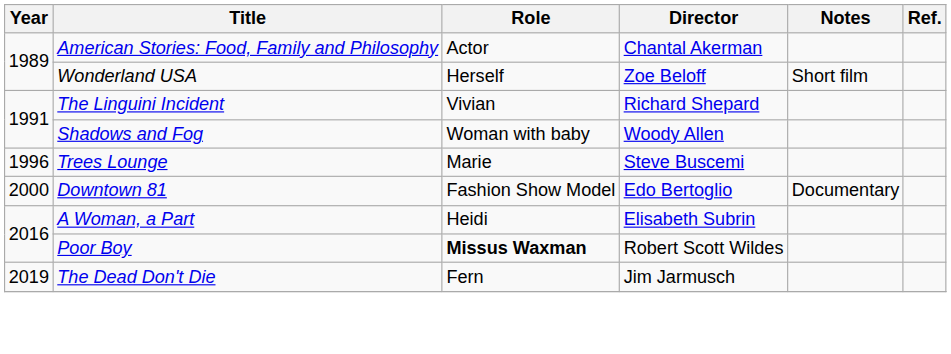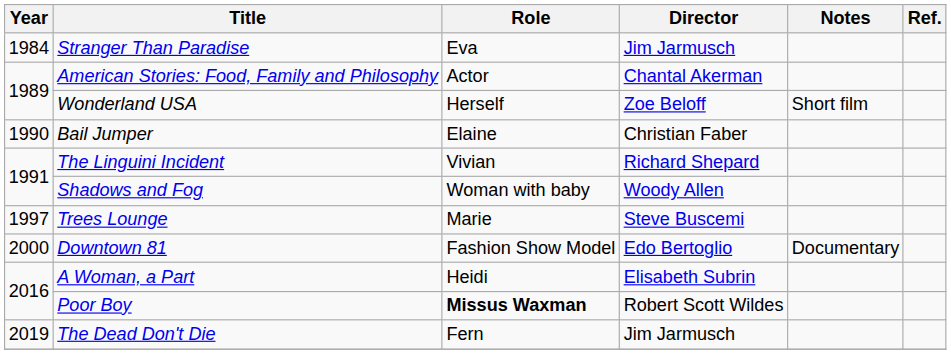+ row: 1984 | Stranger Than Paradise | Eva | Jim Jarmusch
+ row: 1990 | Bail Jumper | Elaine | Christian Faber
Trees Lounge | Year: 1996 -> 1997
